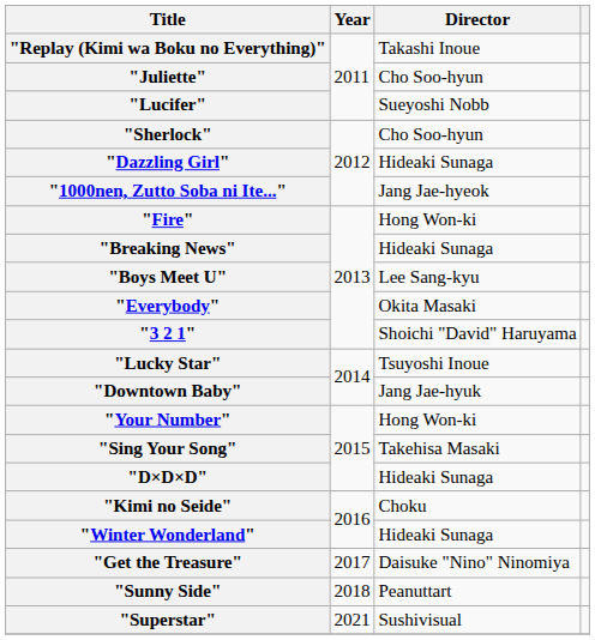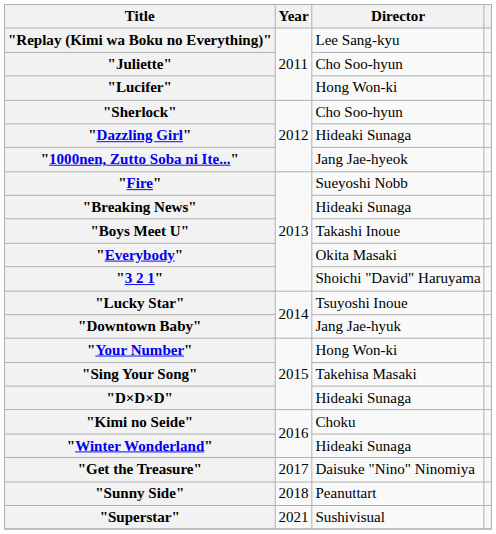"Replay (Kimi wa Boku no Everything)" | Director: Takashi Inoue -> Lee Sang-kyu
"Lucifer" | Director: Sueyoshi Nobb -> Hong Won-ki
"Fire" | Director: Hong Won-ki -> Sueyoshi Nobb
"Boys Meet U" | Director: Lee Sang-kyu -> Takashi Inoue
